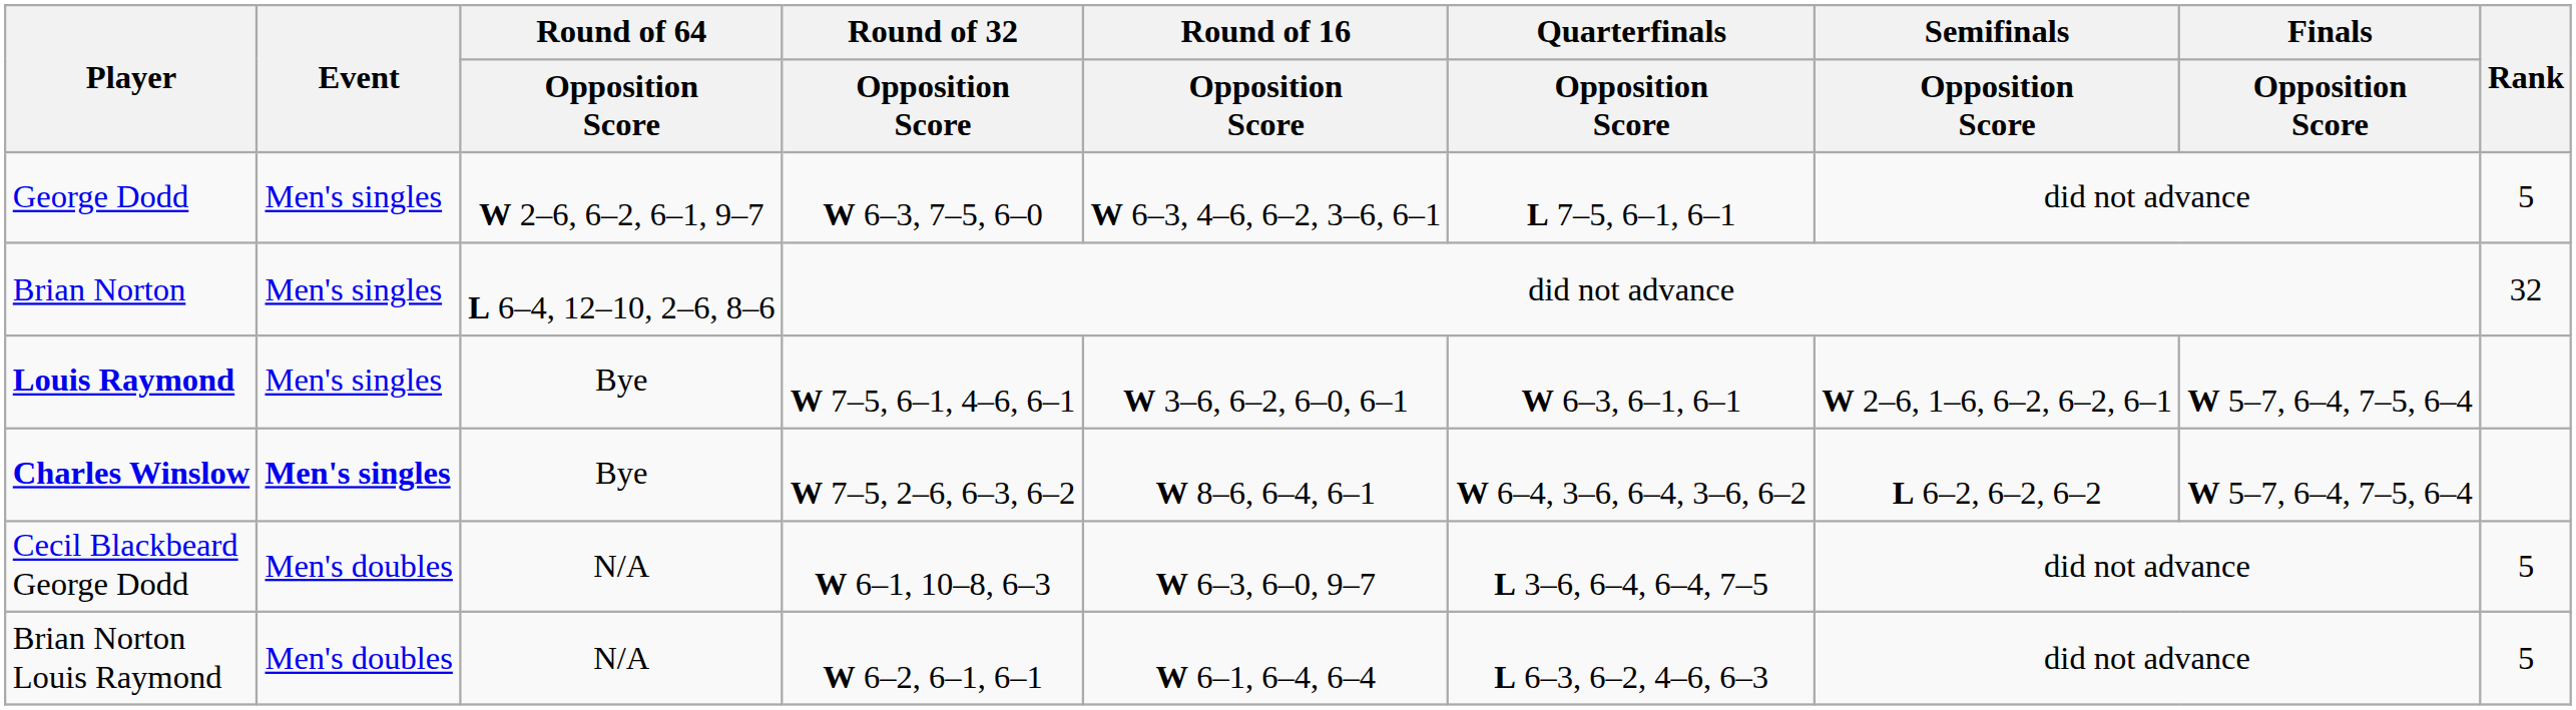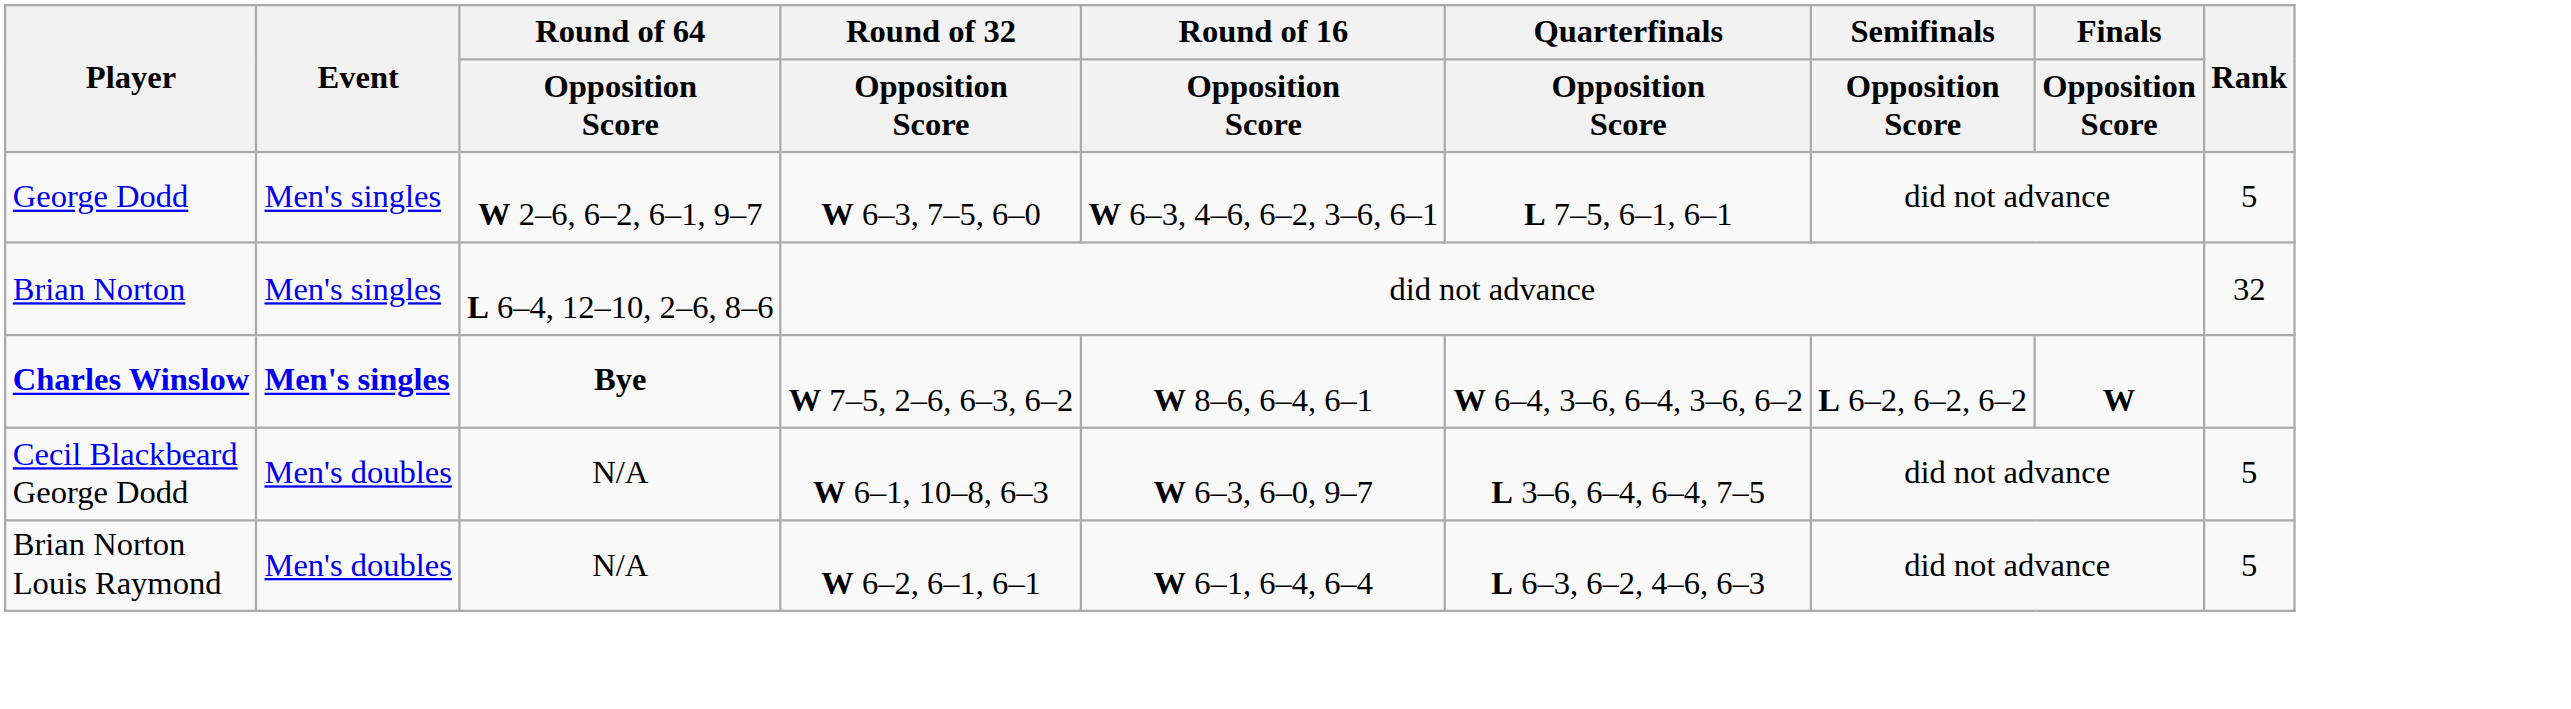- row: Louis Raymond | Men's singles | Bye | W 7–5, 6–1, 4–6, 6–1 | W 3–6, 6–2, 6–0, 6–1 | W 6–3, 6–1, 6–1 | W 2–6, 1–6, 6–2, 6–2, 6–1 | W 5–7, 6–4, 7–5, 6–4
Charles Winslow | Round of 64 / Opposition Score: normal -> bold
Charles Winslow | Finals / Opposition Score: W 5–7, 6–4, 7–5, 6–4 -> W
